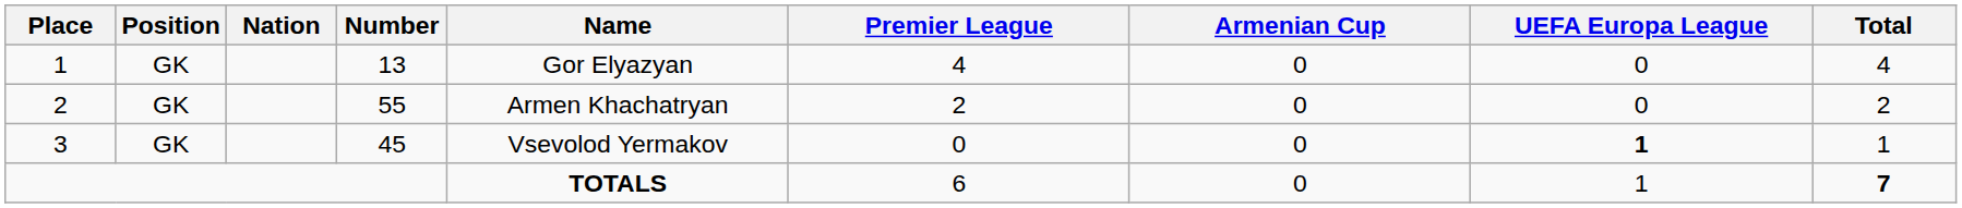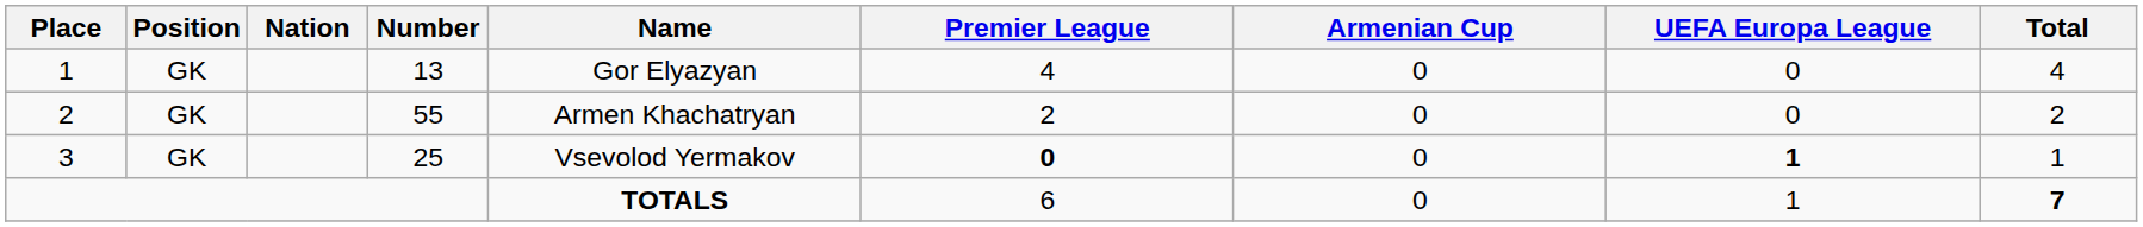3 | Number: 45 -> 25
3 | Premier League: normal -> bold
